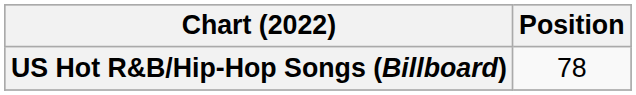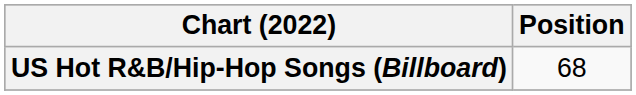US Hot R&B/Hip-Hop Songs (Billboard) | Position: 78 -> 68
